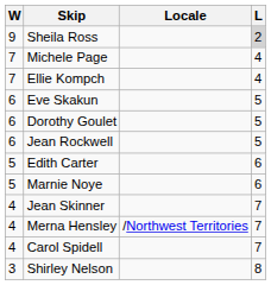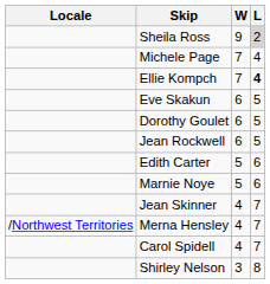columns swapped: Locale <-> W
Ellie Kompch | L: normal -> bold
